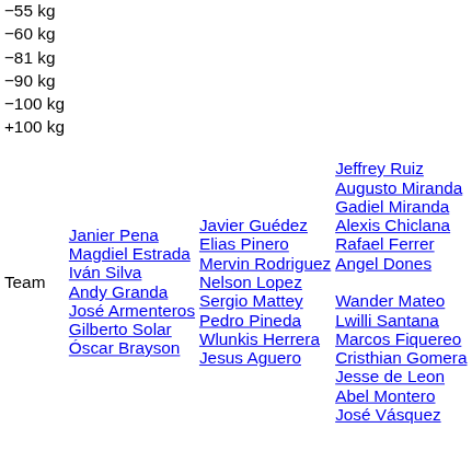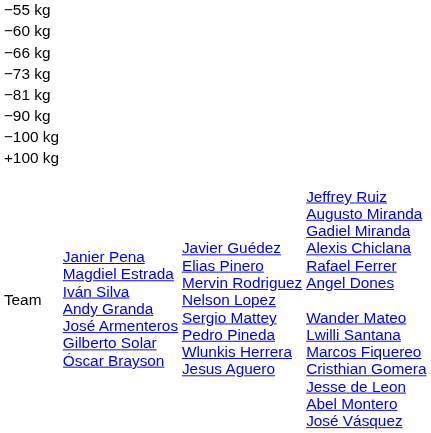+ row: −66 kg
+ row: −73 kg
